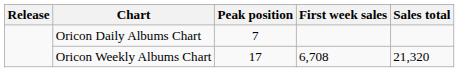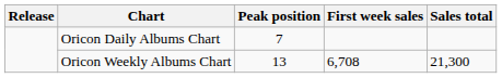Oricon Weekly Albums Chart | Peak position: 17 -> 13
Oricon Weekly Albums Chart | Sales total: 21,320 -> 21,300
